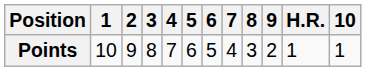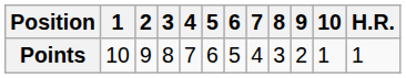columns swapped: 10 <-> H.R.
